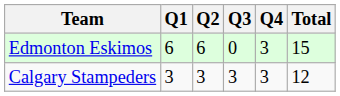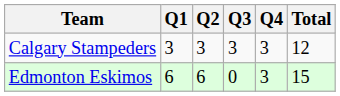rows swapped: Edmonton Eskimos <-> Calgary Stampeders
